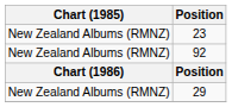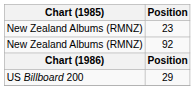29 | Chart (1985): New Zealand Albums (RMNZ) -> US Billboard 200
